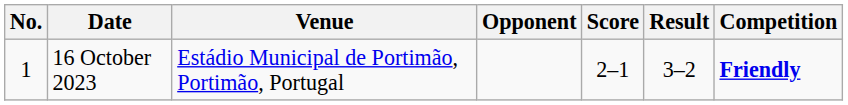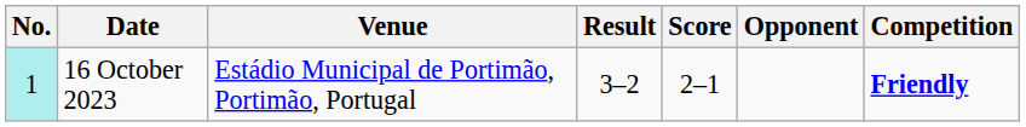columns swapped: Opponent <-> Result
16 October 2023 | No.: no background -> paleturquoise background
